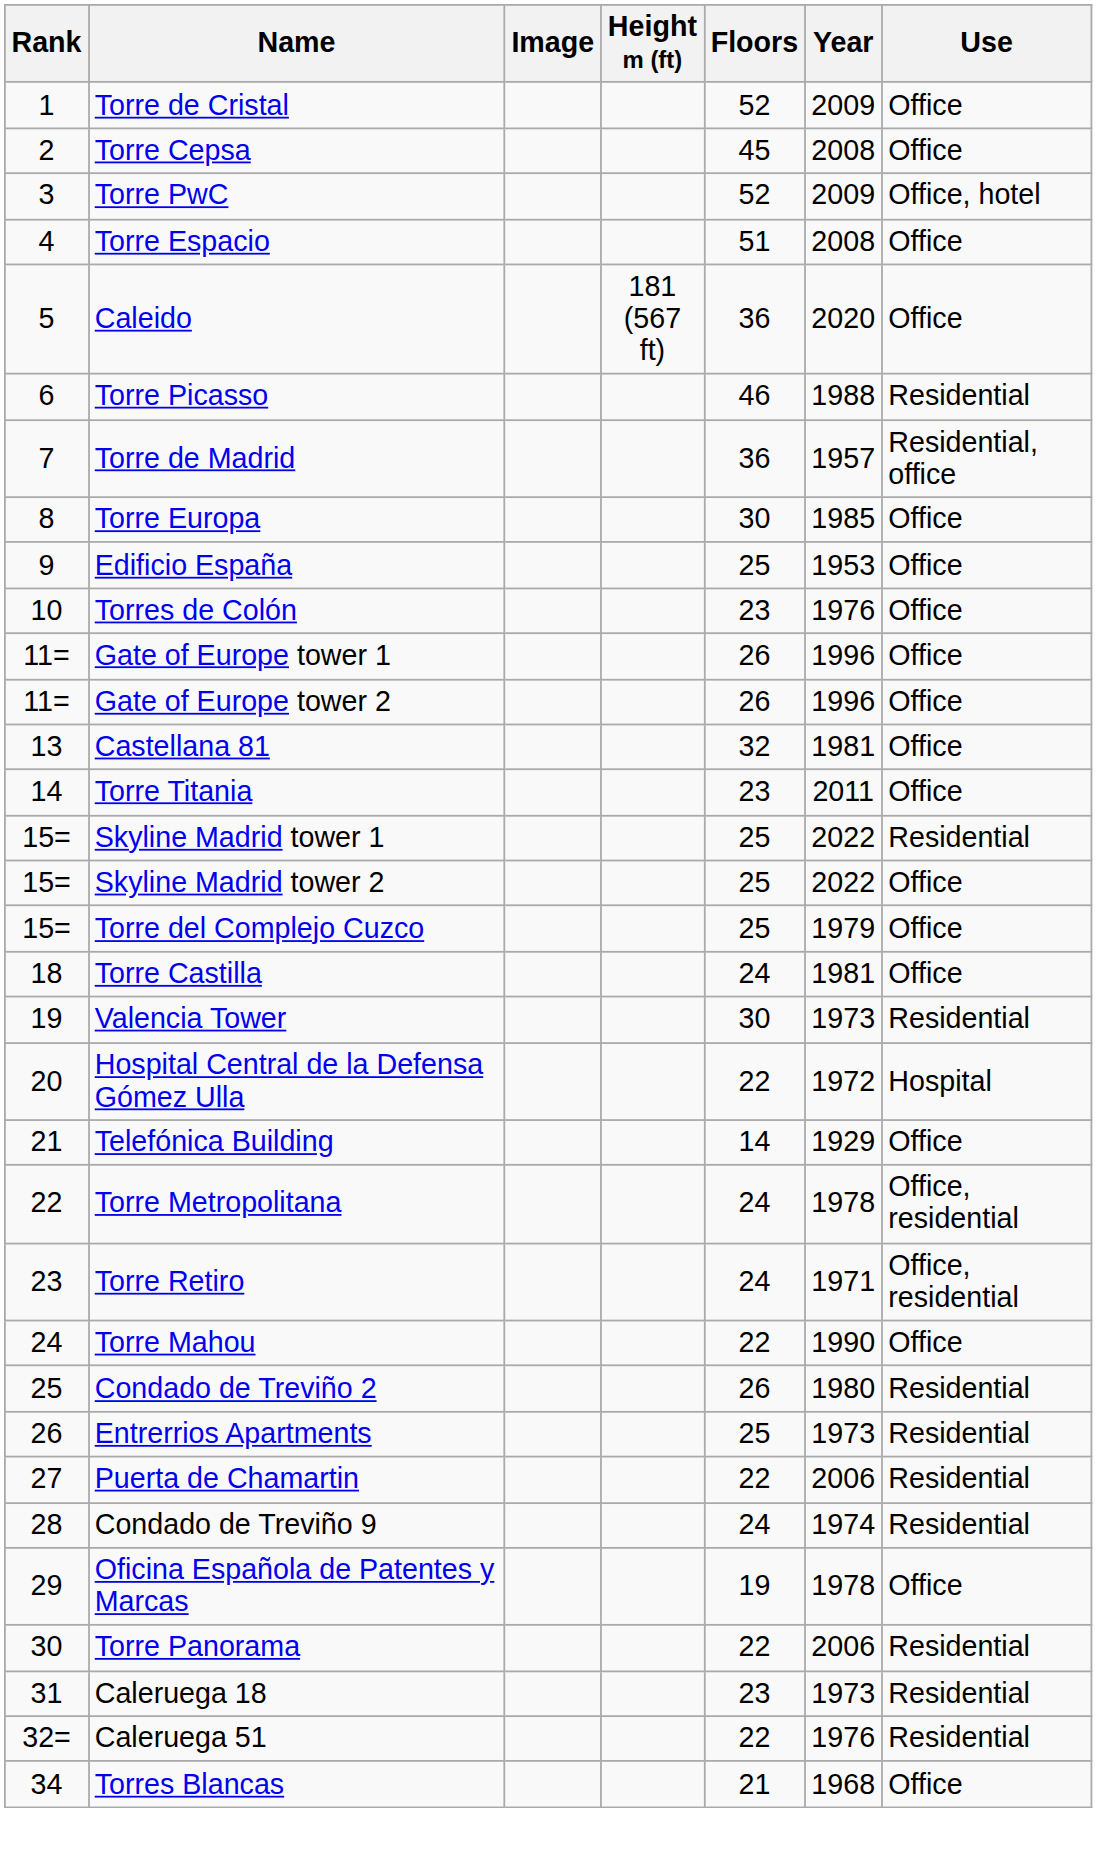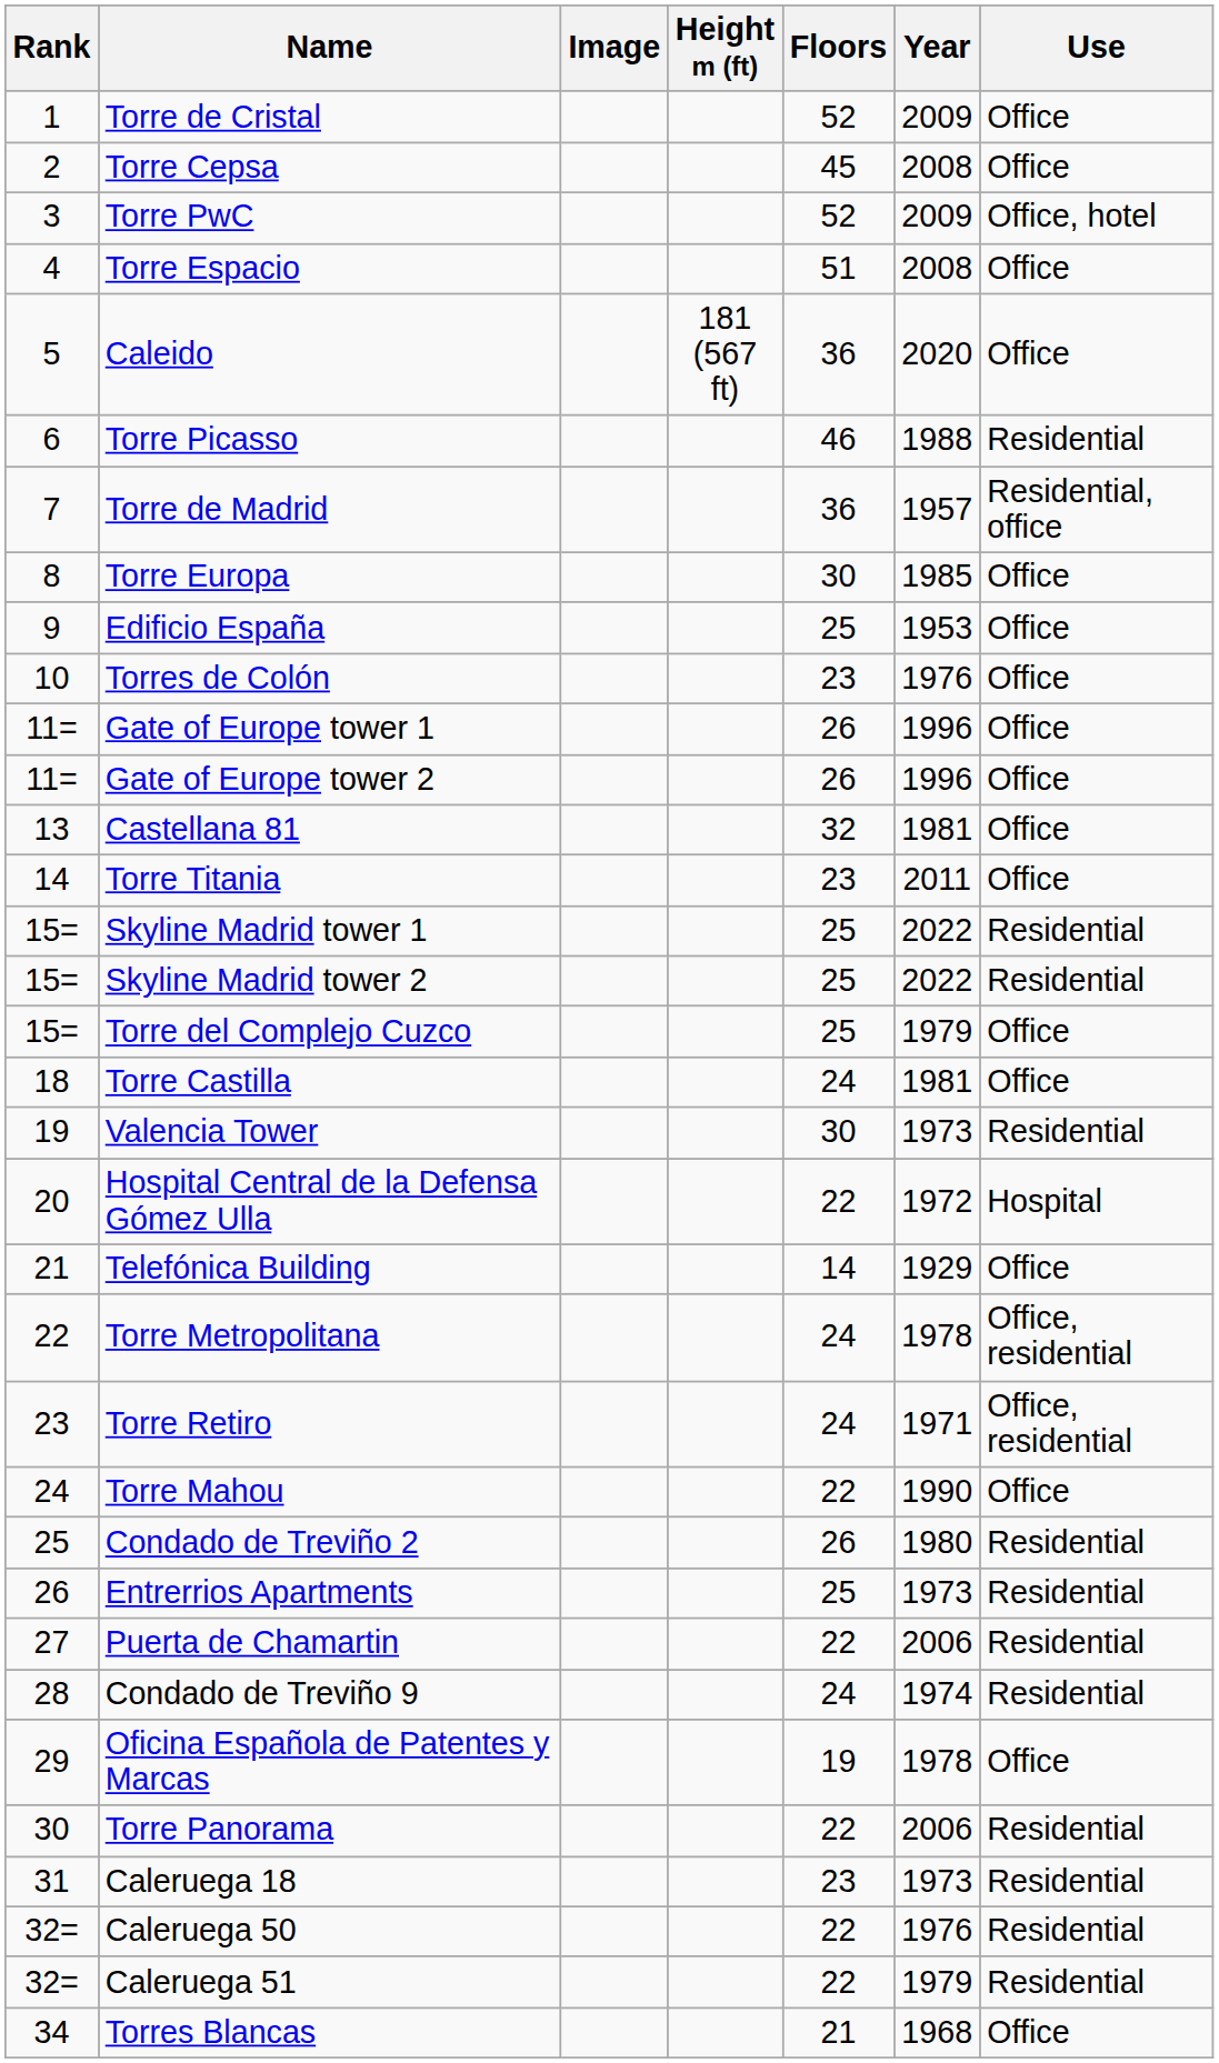Skyline Madrid tower 2 | Use: Office -> Residential
+ row: 32= | Caleruega 50 | 22 | 1976 | Residential
Caleruega 51 | Year: 1976 -> 1979
